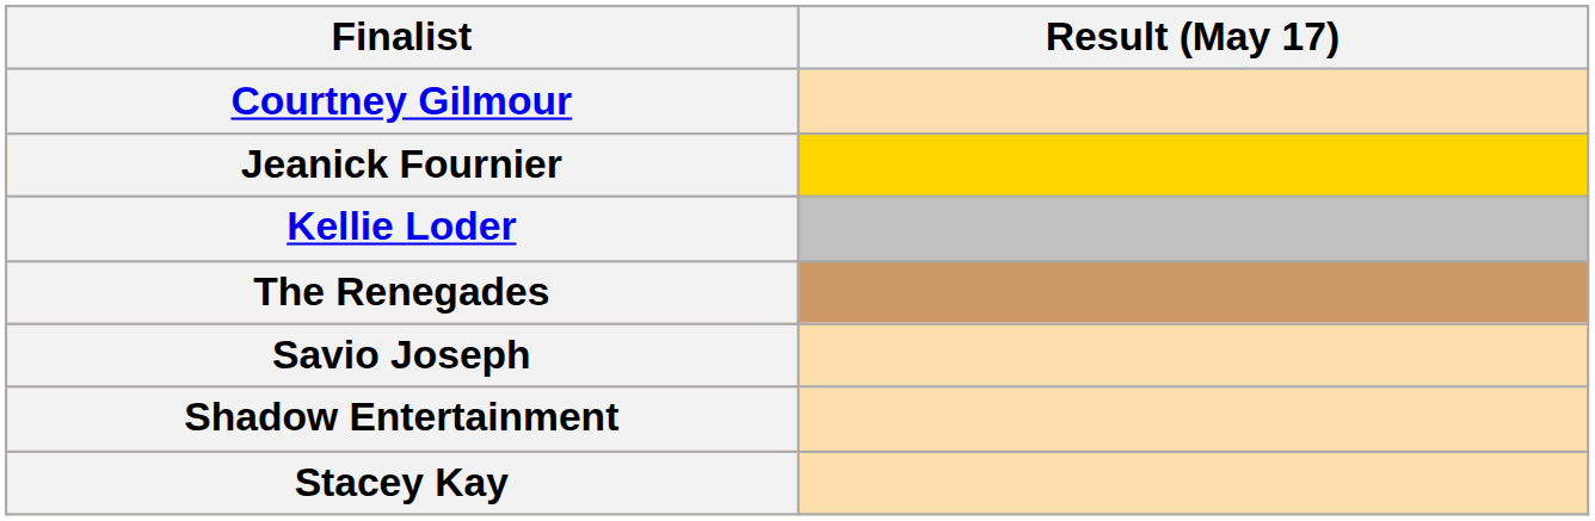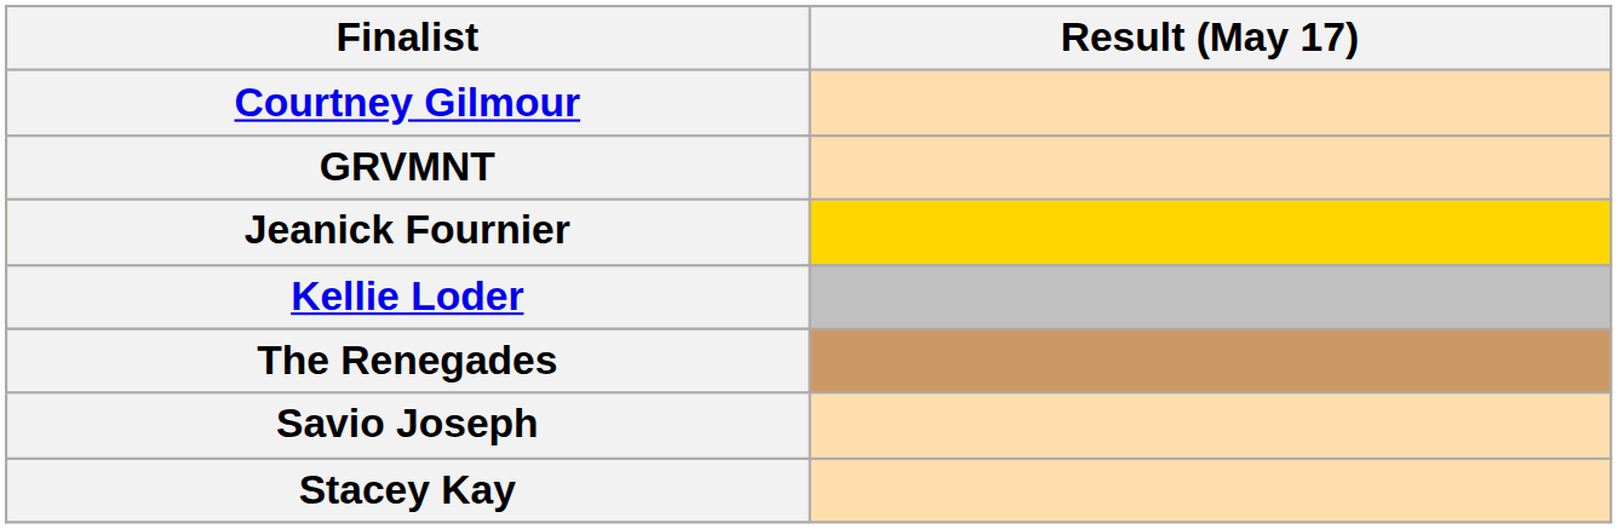+ row: GRVMNT
- row: Shadow Entertainment
